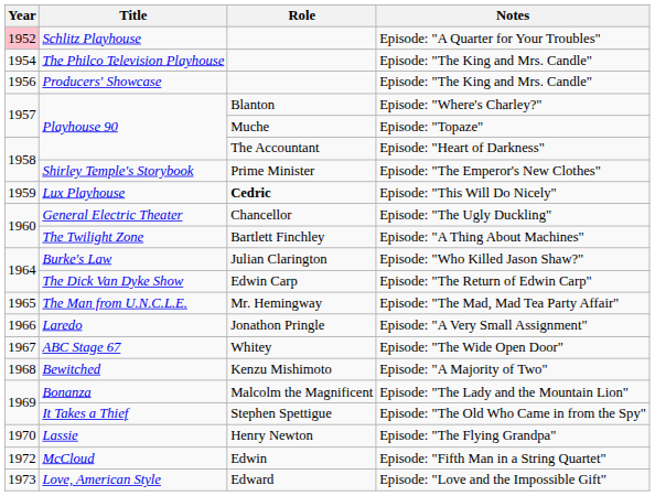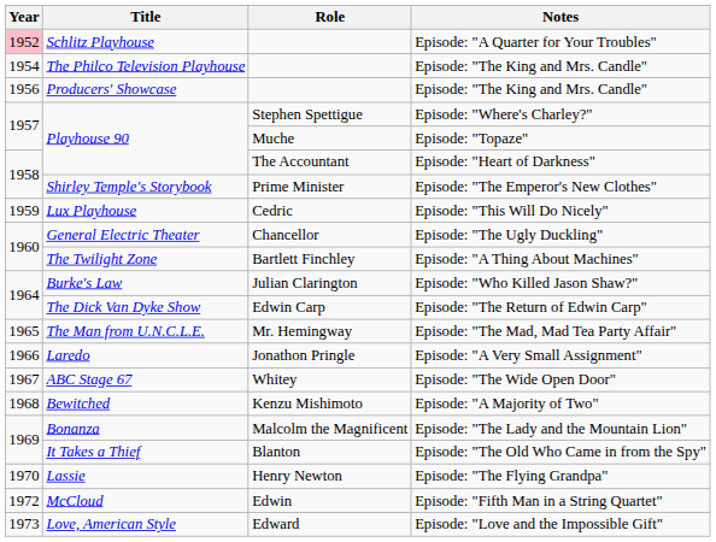Episode: "Where's Charley?" | Role: Blanton -> Stephen Spettigue
Episode: "This Will Do Nicely" | Role: bold -> normal
Episode: "The Old Who Came in from the Spy" | Role: Stephen Spettigue -> Blanton
